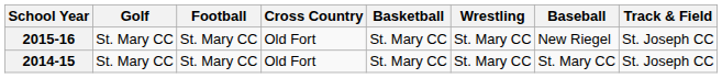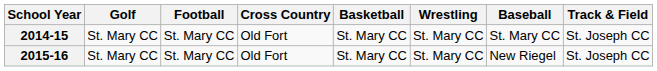rows swapped: 2014-15 <-> 2015-16
